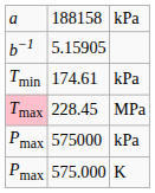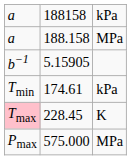+ row: a | 188.158 | MPa
228.45 | column 3: MPa -> K
- row: Pmax | 575000 | kPa
575.000 | column 3: K -> MPa
